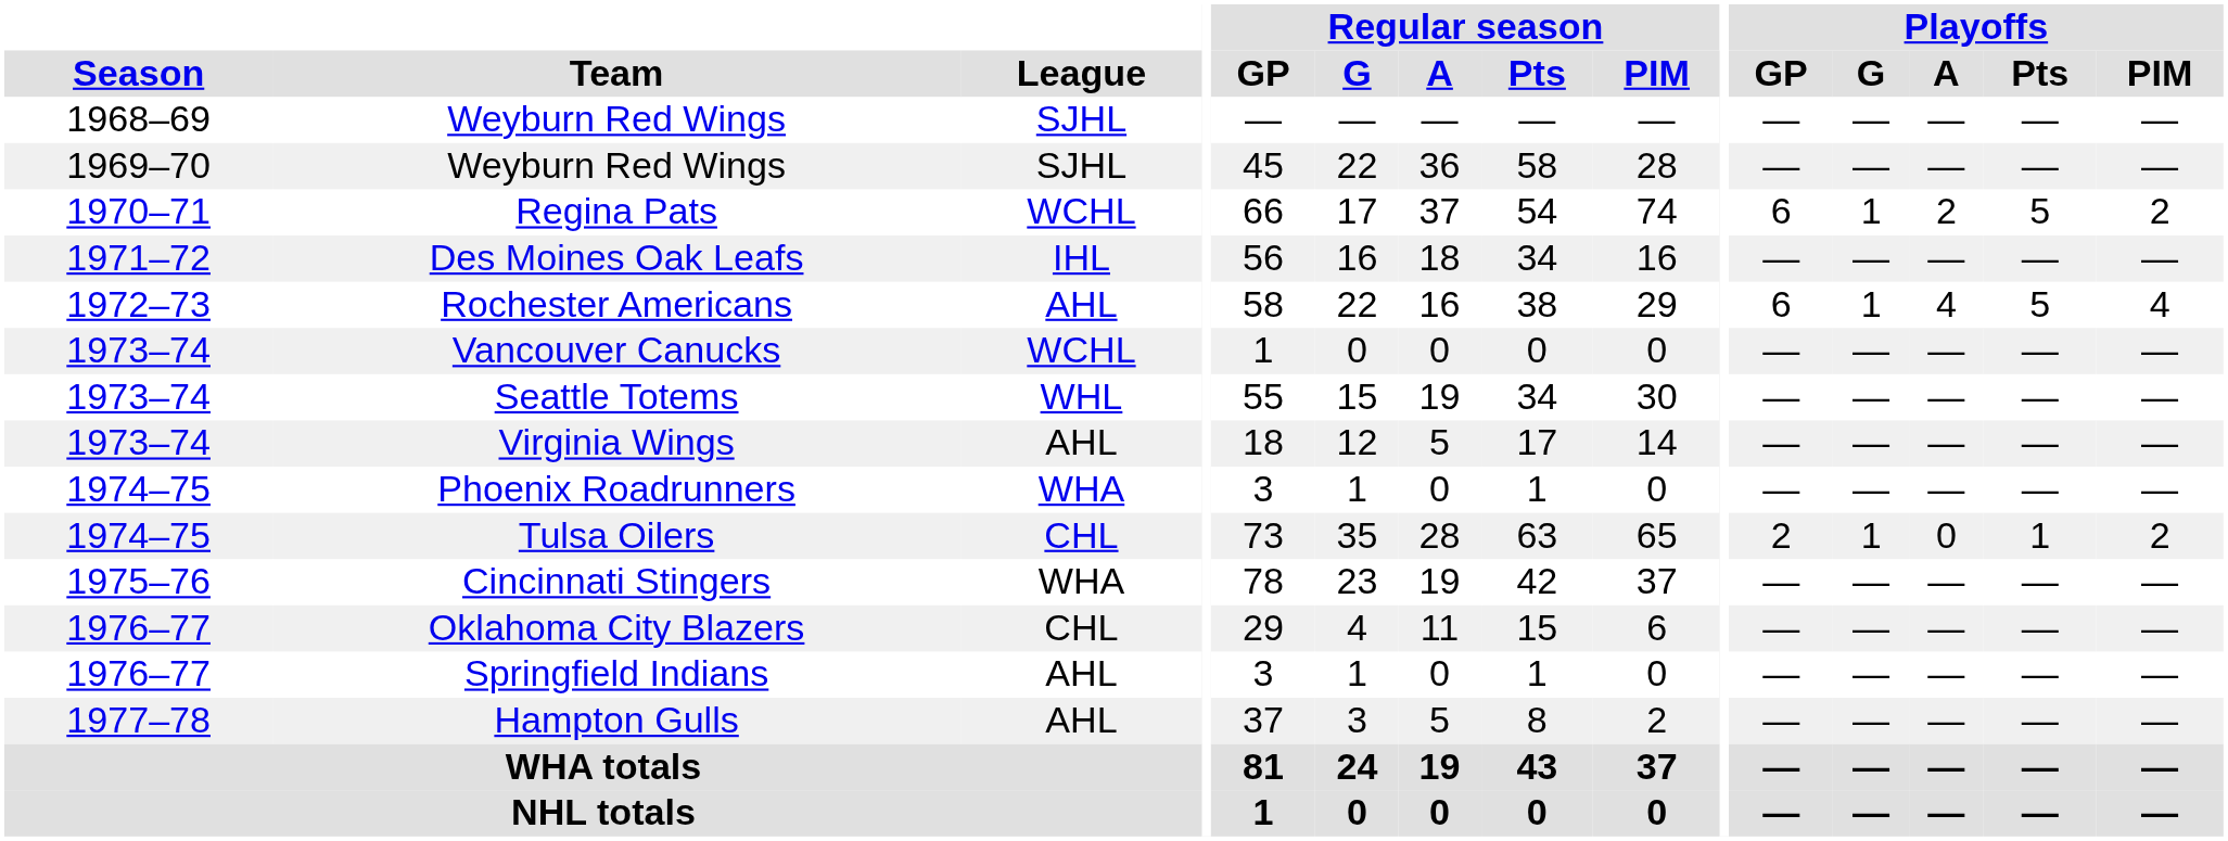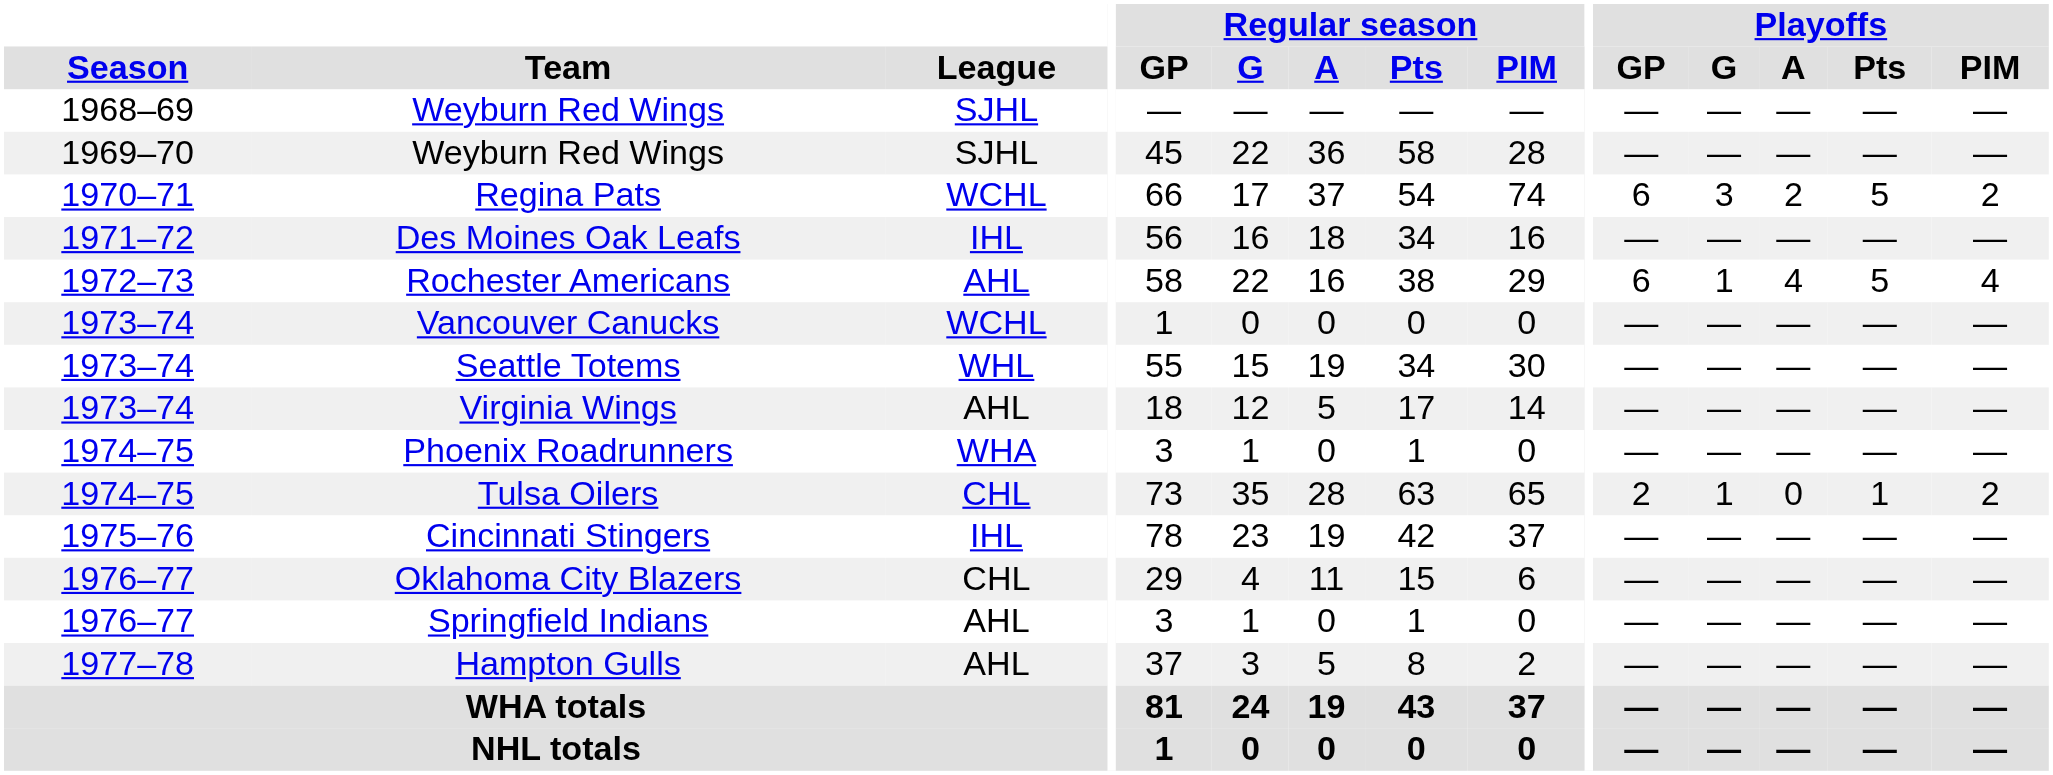Regina Pats | Playoffs / G: 1 -> 3
Cincinnati Stingers | League: WHA -> IHL
